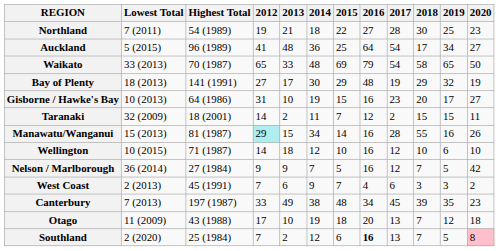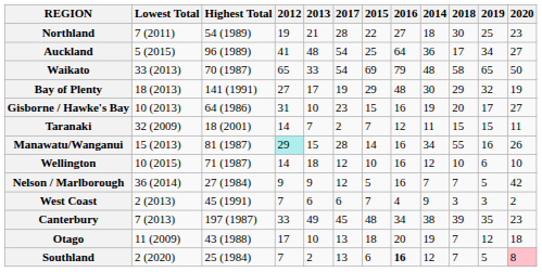columns swapped: 2014 <-> 2017
Taranaki | 2013: 2 -> 7
